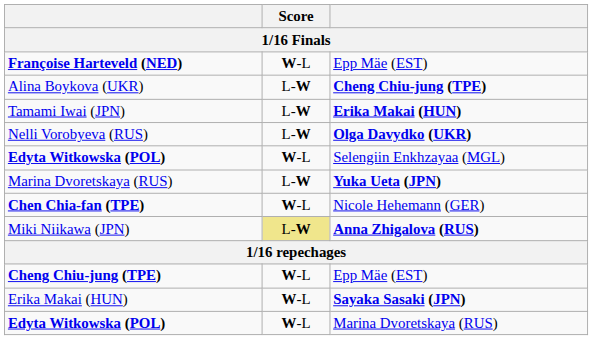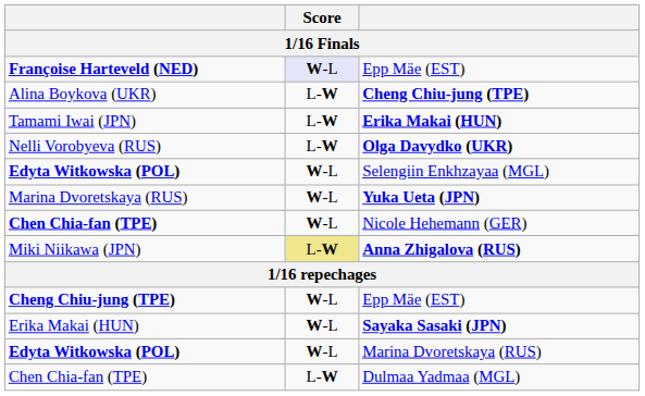Françoise Harteveld (NED) / Epp Mäe (EST) | Score: no background -> lavender background
Yuka Ueta (JPN) | Score: L-W -> W-L
+ row: Chen Chia-fan (TPE) | L-W | Dulmaa Yadmaa (MGL)
